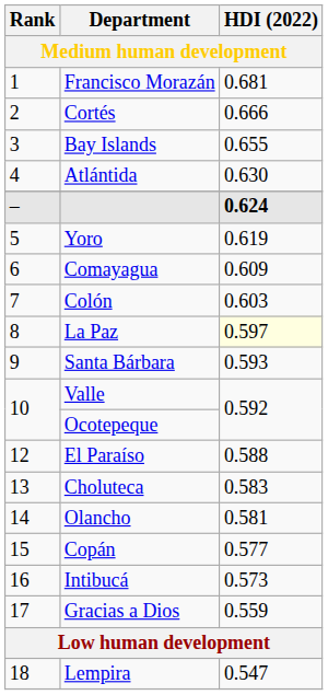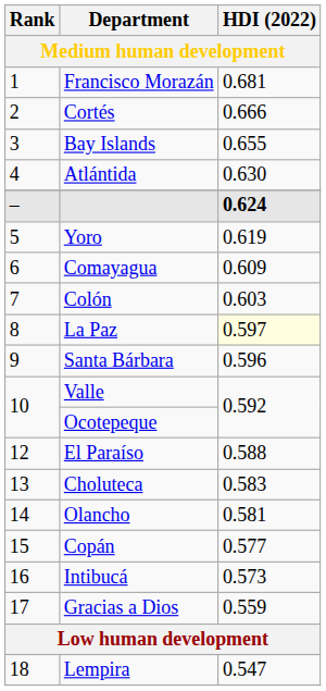Santa Bárbara | HDI (2022): 0.593 -> 0.596
